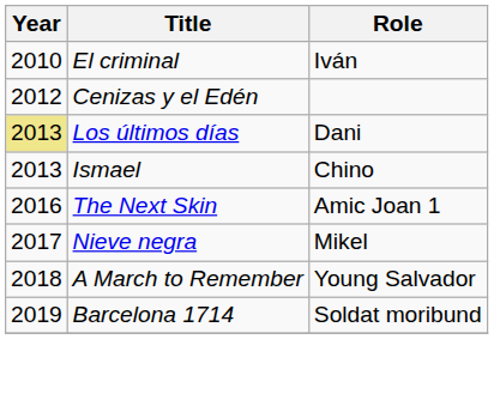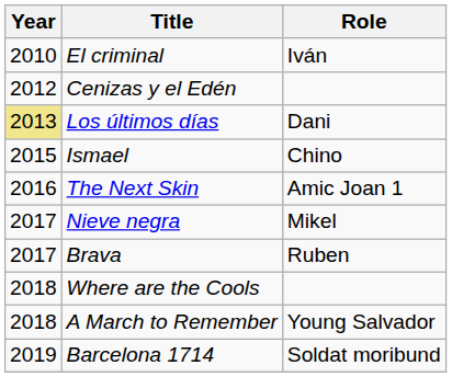Ismael | Year: 2013 -> 2015
+ row: 2017 | Brava | Ruben
+ row: 2018 | Where are the Cools
